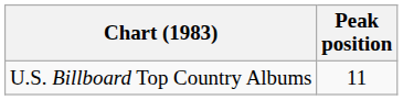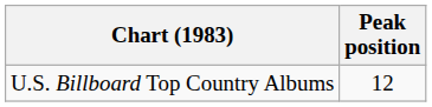U.S. Billboard Top Country Albums | Peak position: 11 -> 12
